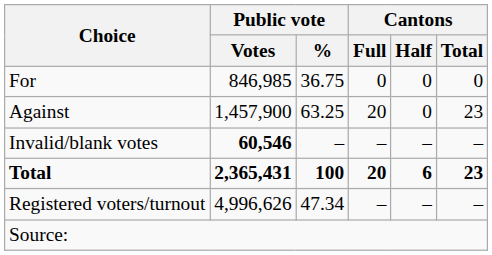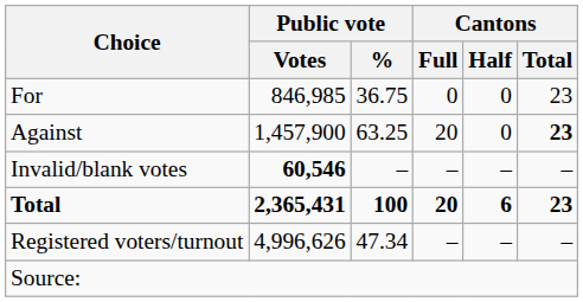For | Cantons / Total: 0 -> 23
Against | Cantons / Total: normal -> bold
